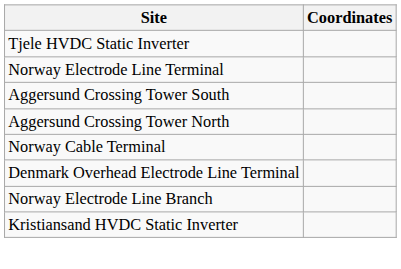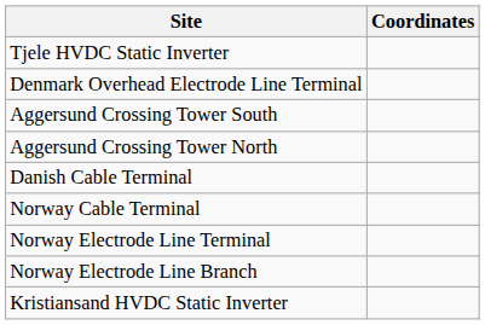rows swapped: Denmark Overhead Electrode Line Terminal <-> Norway Electrode Line Terminal
+ row: Danish Cable Terminal
